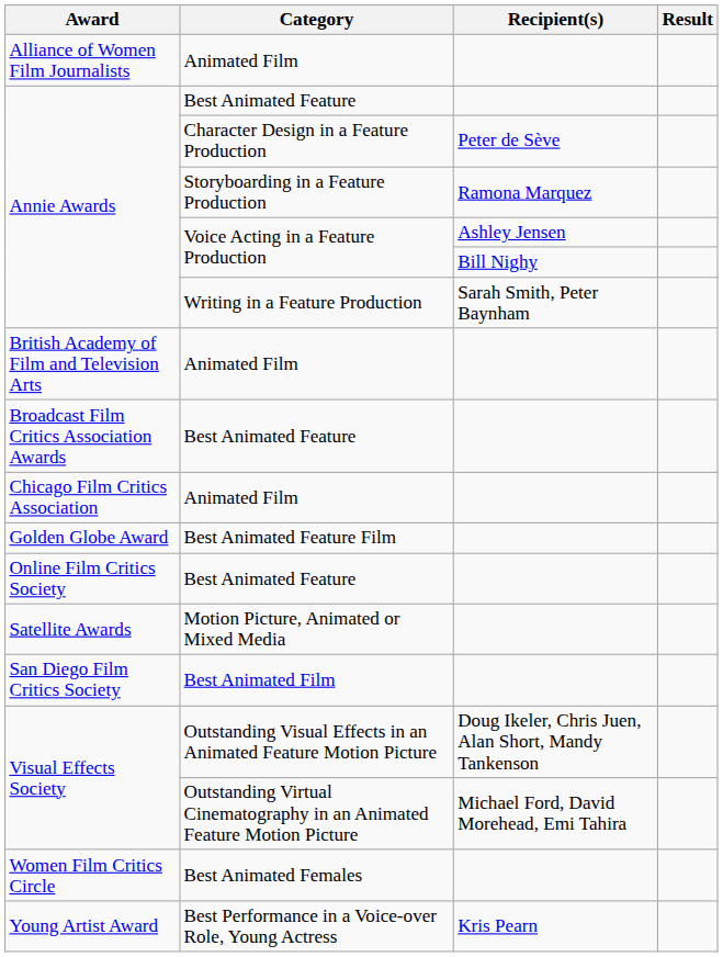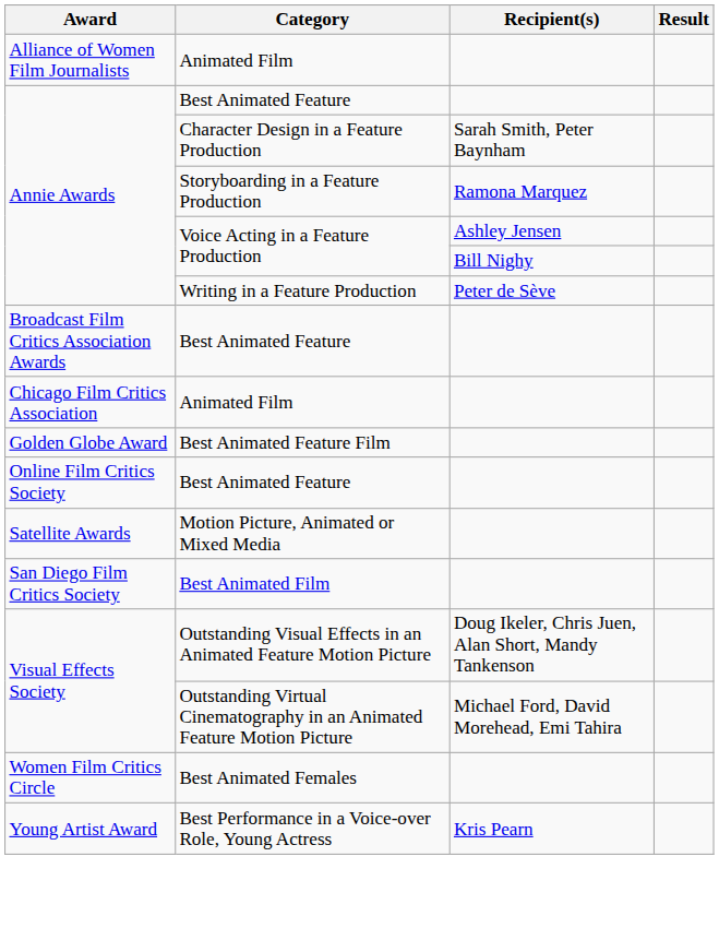Character Design in a Feature Production | Recipient(s): Peter de Sève -> Sarah Smith, Peter Baynham
Writing in a Feature Production | Recipient(s): Sarah Smith, Peter Baynham -> Peter de Sève
- row: British Academy of Film and Television Arts | Animated Film
